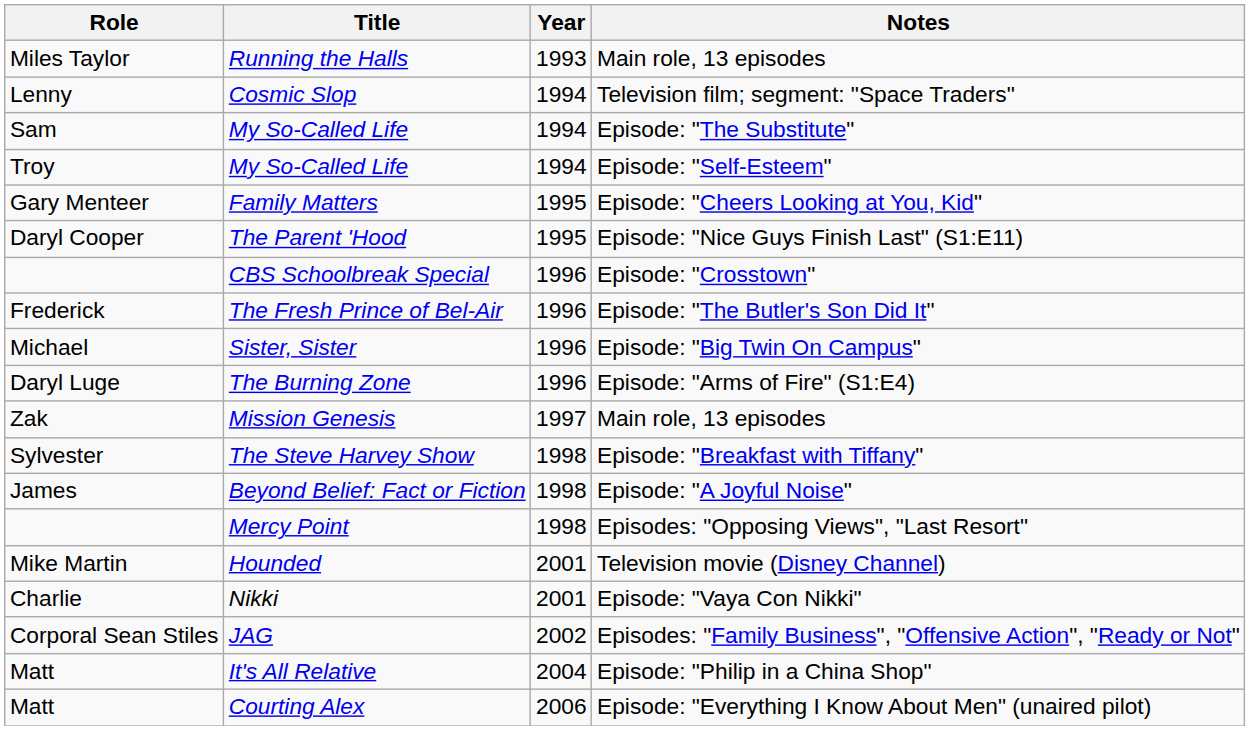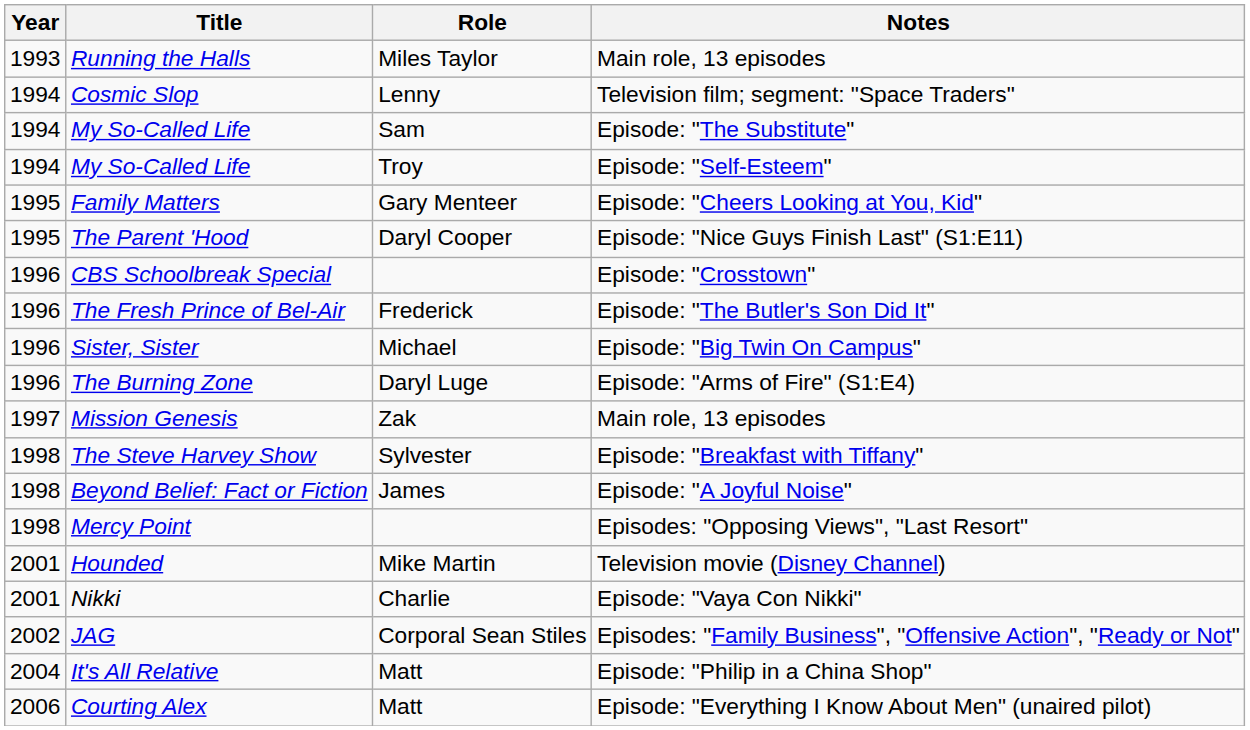columns swapped: Year <-> Role
